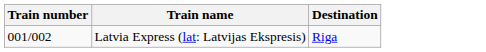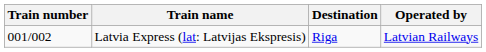+ column: Operated by | Latvian Railways
